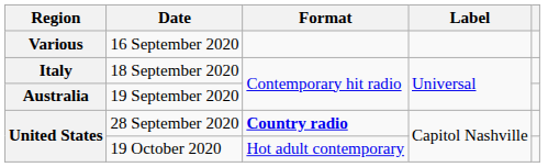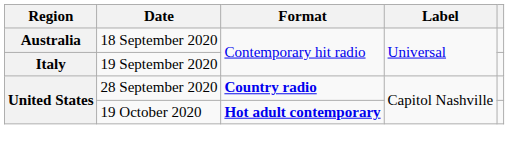- row: Various | 16 September 2020
18 September 2020 | Region: Italy -> Australia
19 September 2020 | Region: Australia -> Italy
19 October 2020 | Format: normal -> bold
